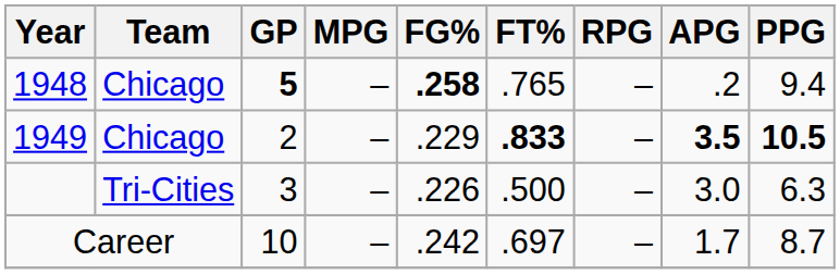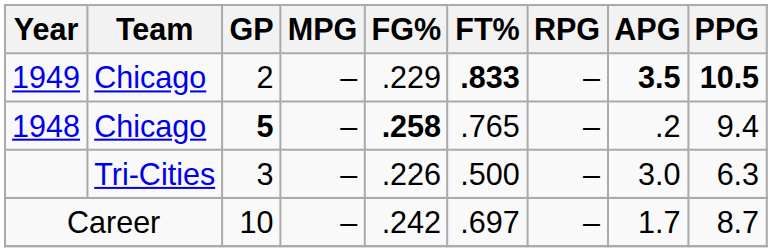rows swapped: 1948 <-> 1949
